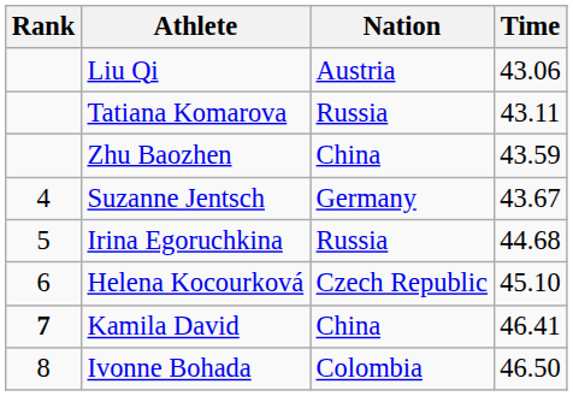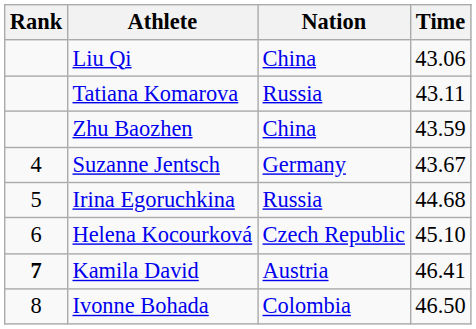Liu Qi | Nation: Austria -> China
Kamila David | Nation: China -> Austria
